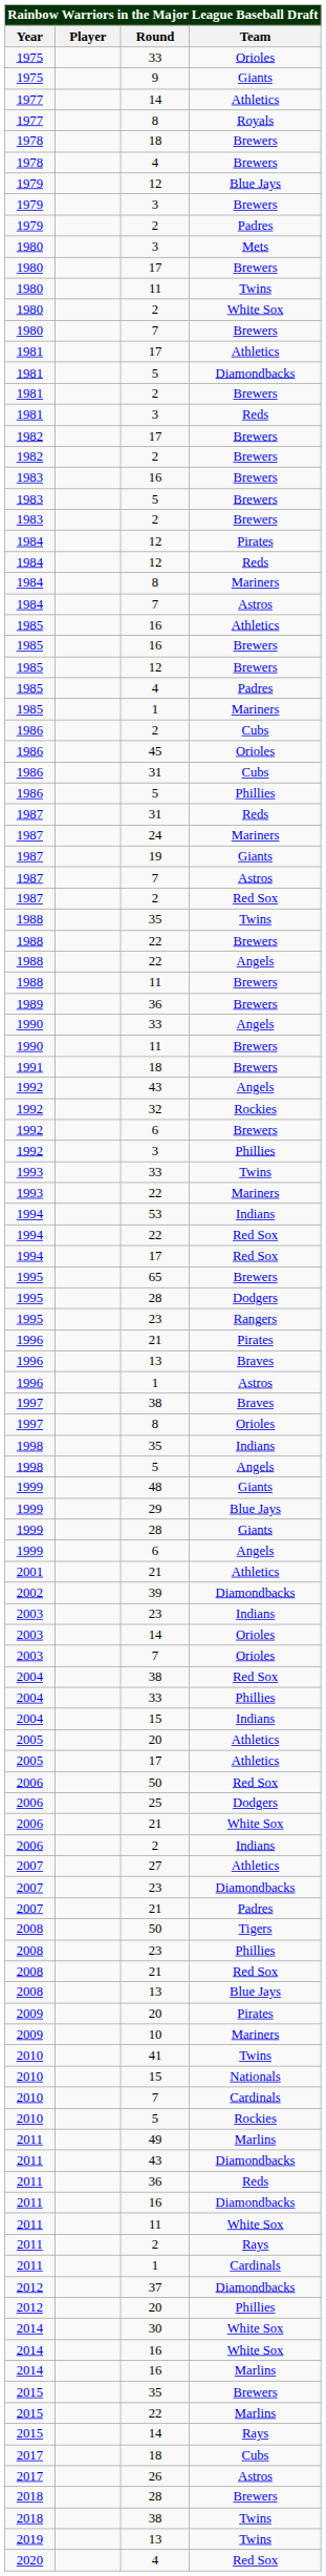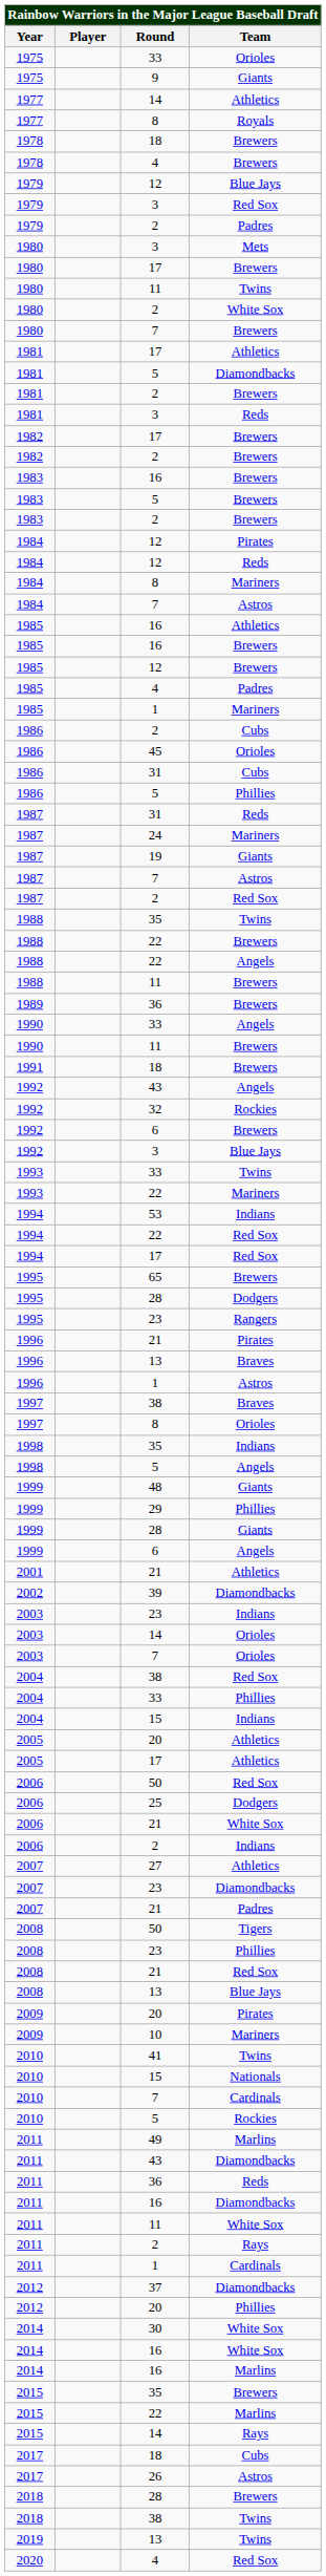1979 / 3 | Team: Brewers -> Red Sox
1992 / 3 | Team: Phillies -> Blue Jays
29 | Team: Blue Jays -> Phillies
